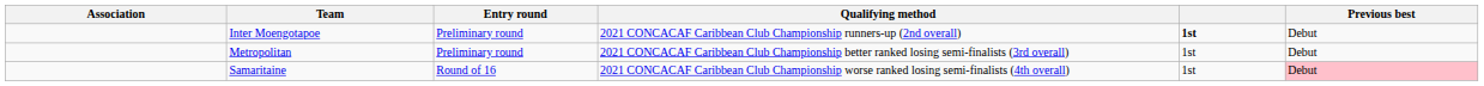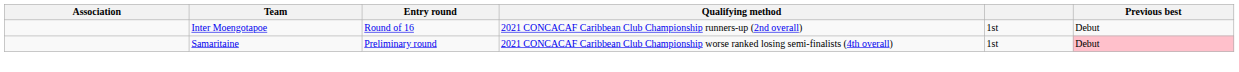Inter Moengotapoe | Entry round: Preliminary round -> Round of 16
Inter Moengotapoe | column 5: bold -> normal
- row: Metropolitan | Preliminary round | 2021 CONCACAF Caribbean Club Championship better ranked losing semi-finalists (3rd overall) | 1st | Debut
Samaritaine | Entry round: Round of 16 -> Preliminary round
